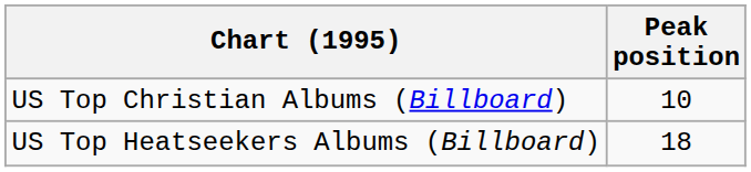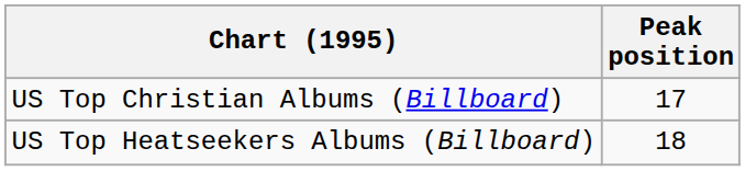US Top Christian Albums (Billboard) | Peak position: 10 -> 17
